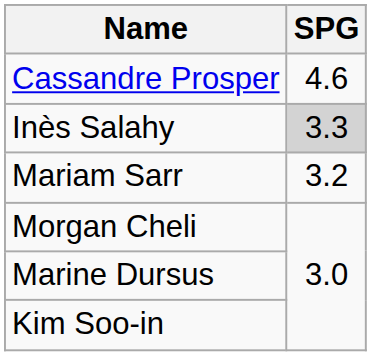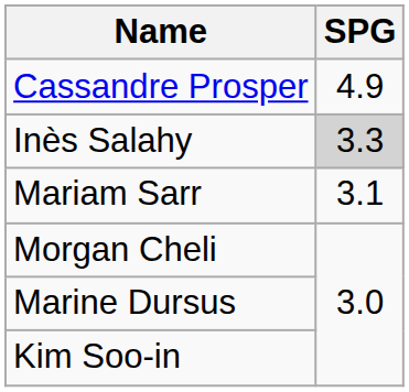Cassandre Prosper | SPG: 4.6 -> 4.9
Mariam Sarr | SPG: 3.2 -> 3.1
